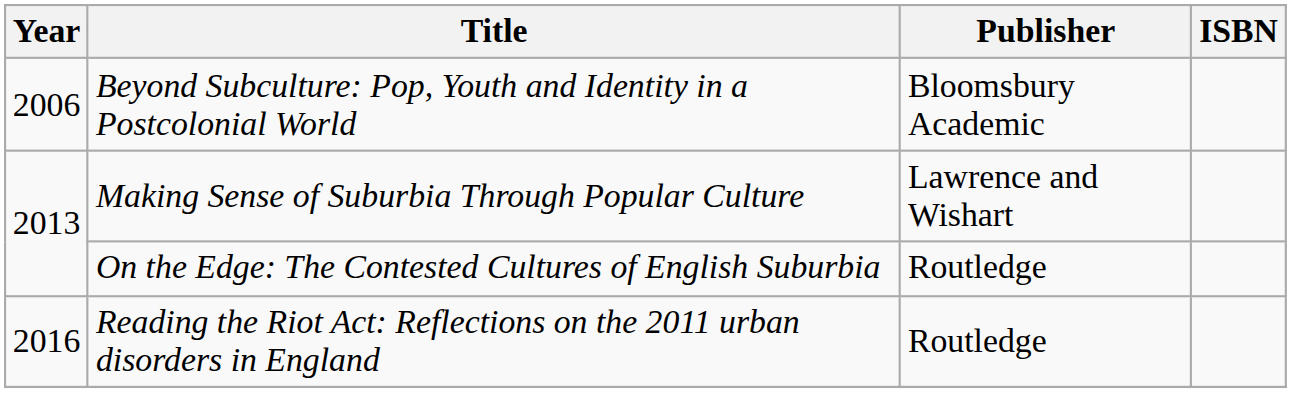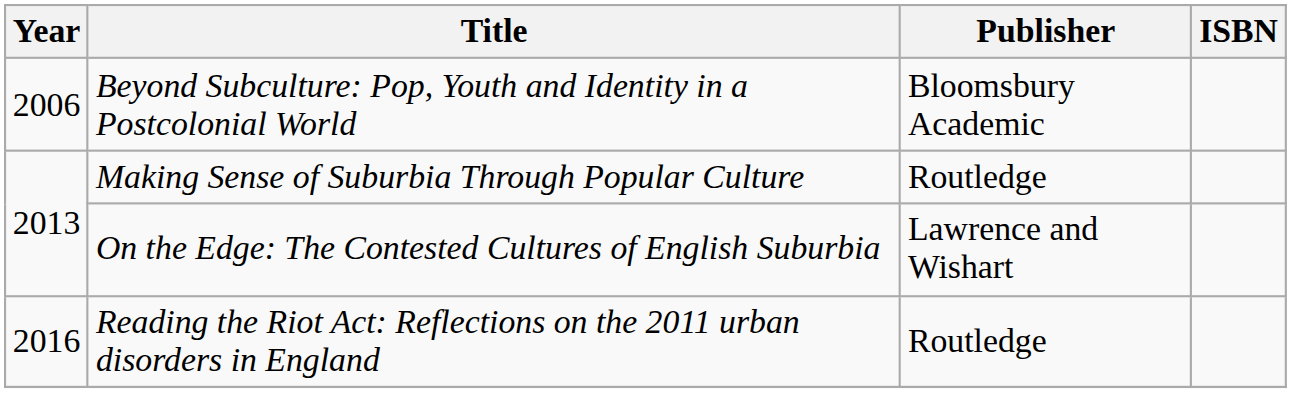Making Sense of Suburbia Through Popular Culture | Publisher: Lawrence and Wishart -> Routledge
On the Edge: The Contested Cultures of English Suburbia | Publisher: Routledge -> Lawrence and Wishart
